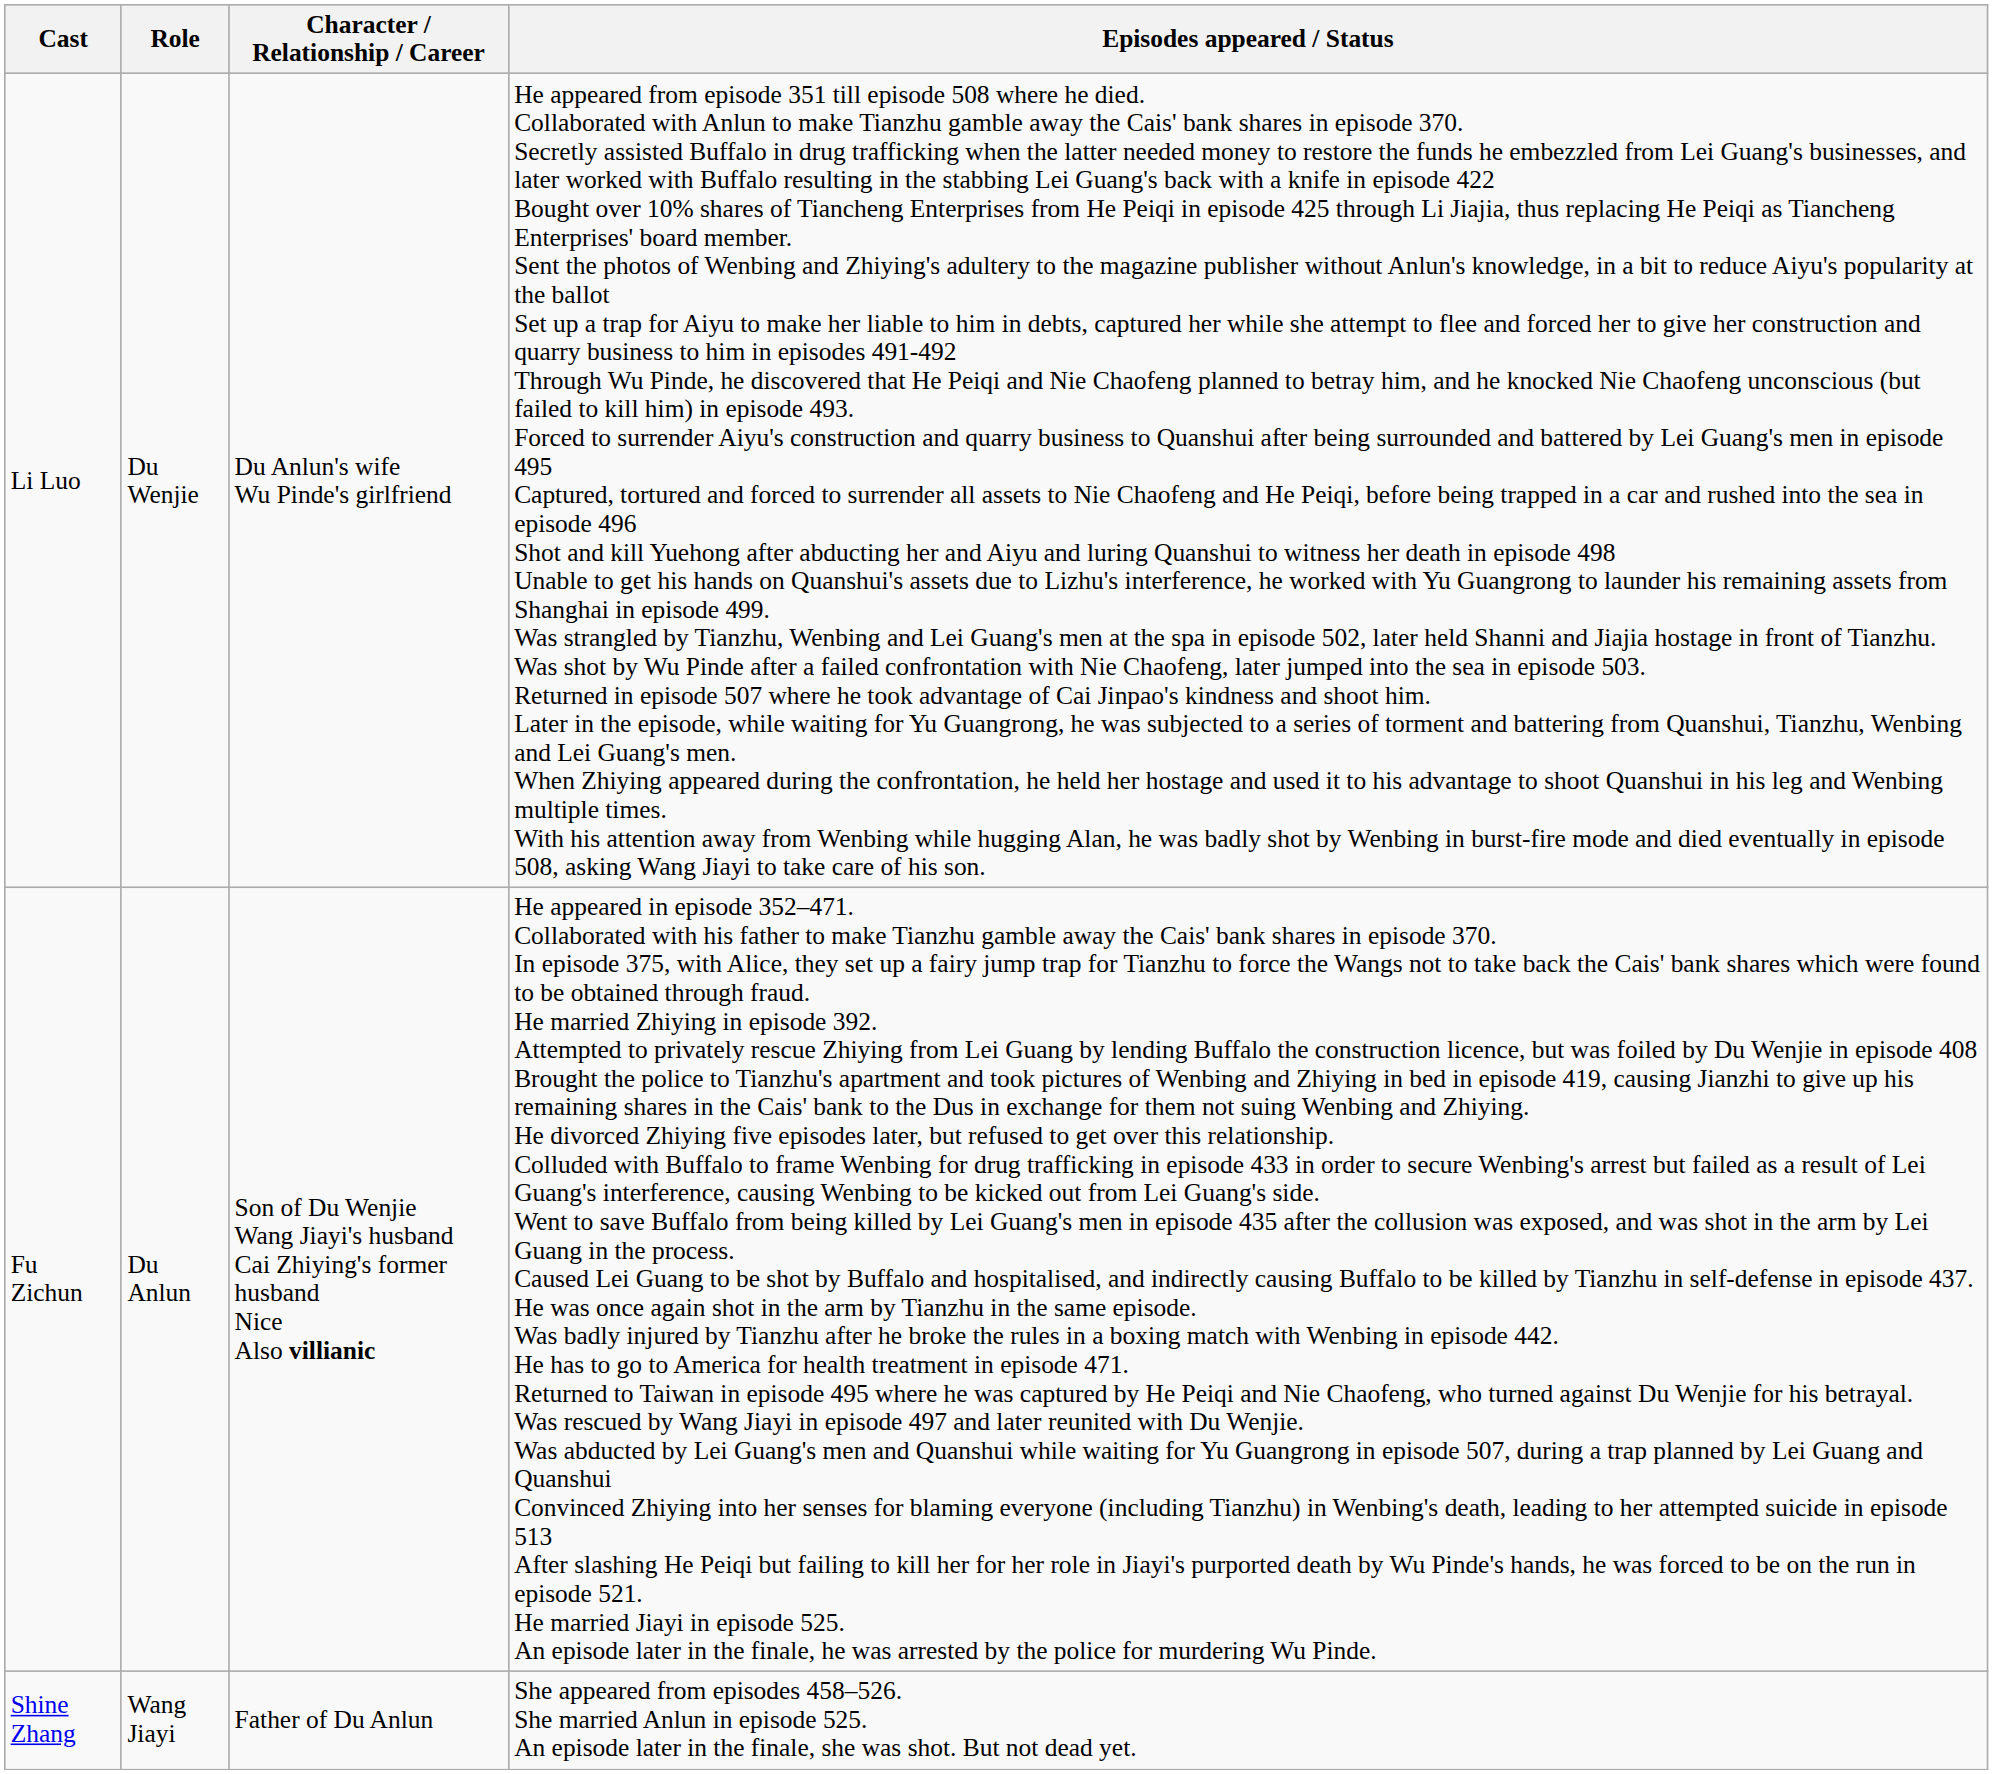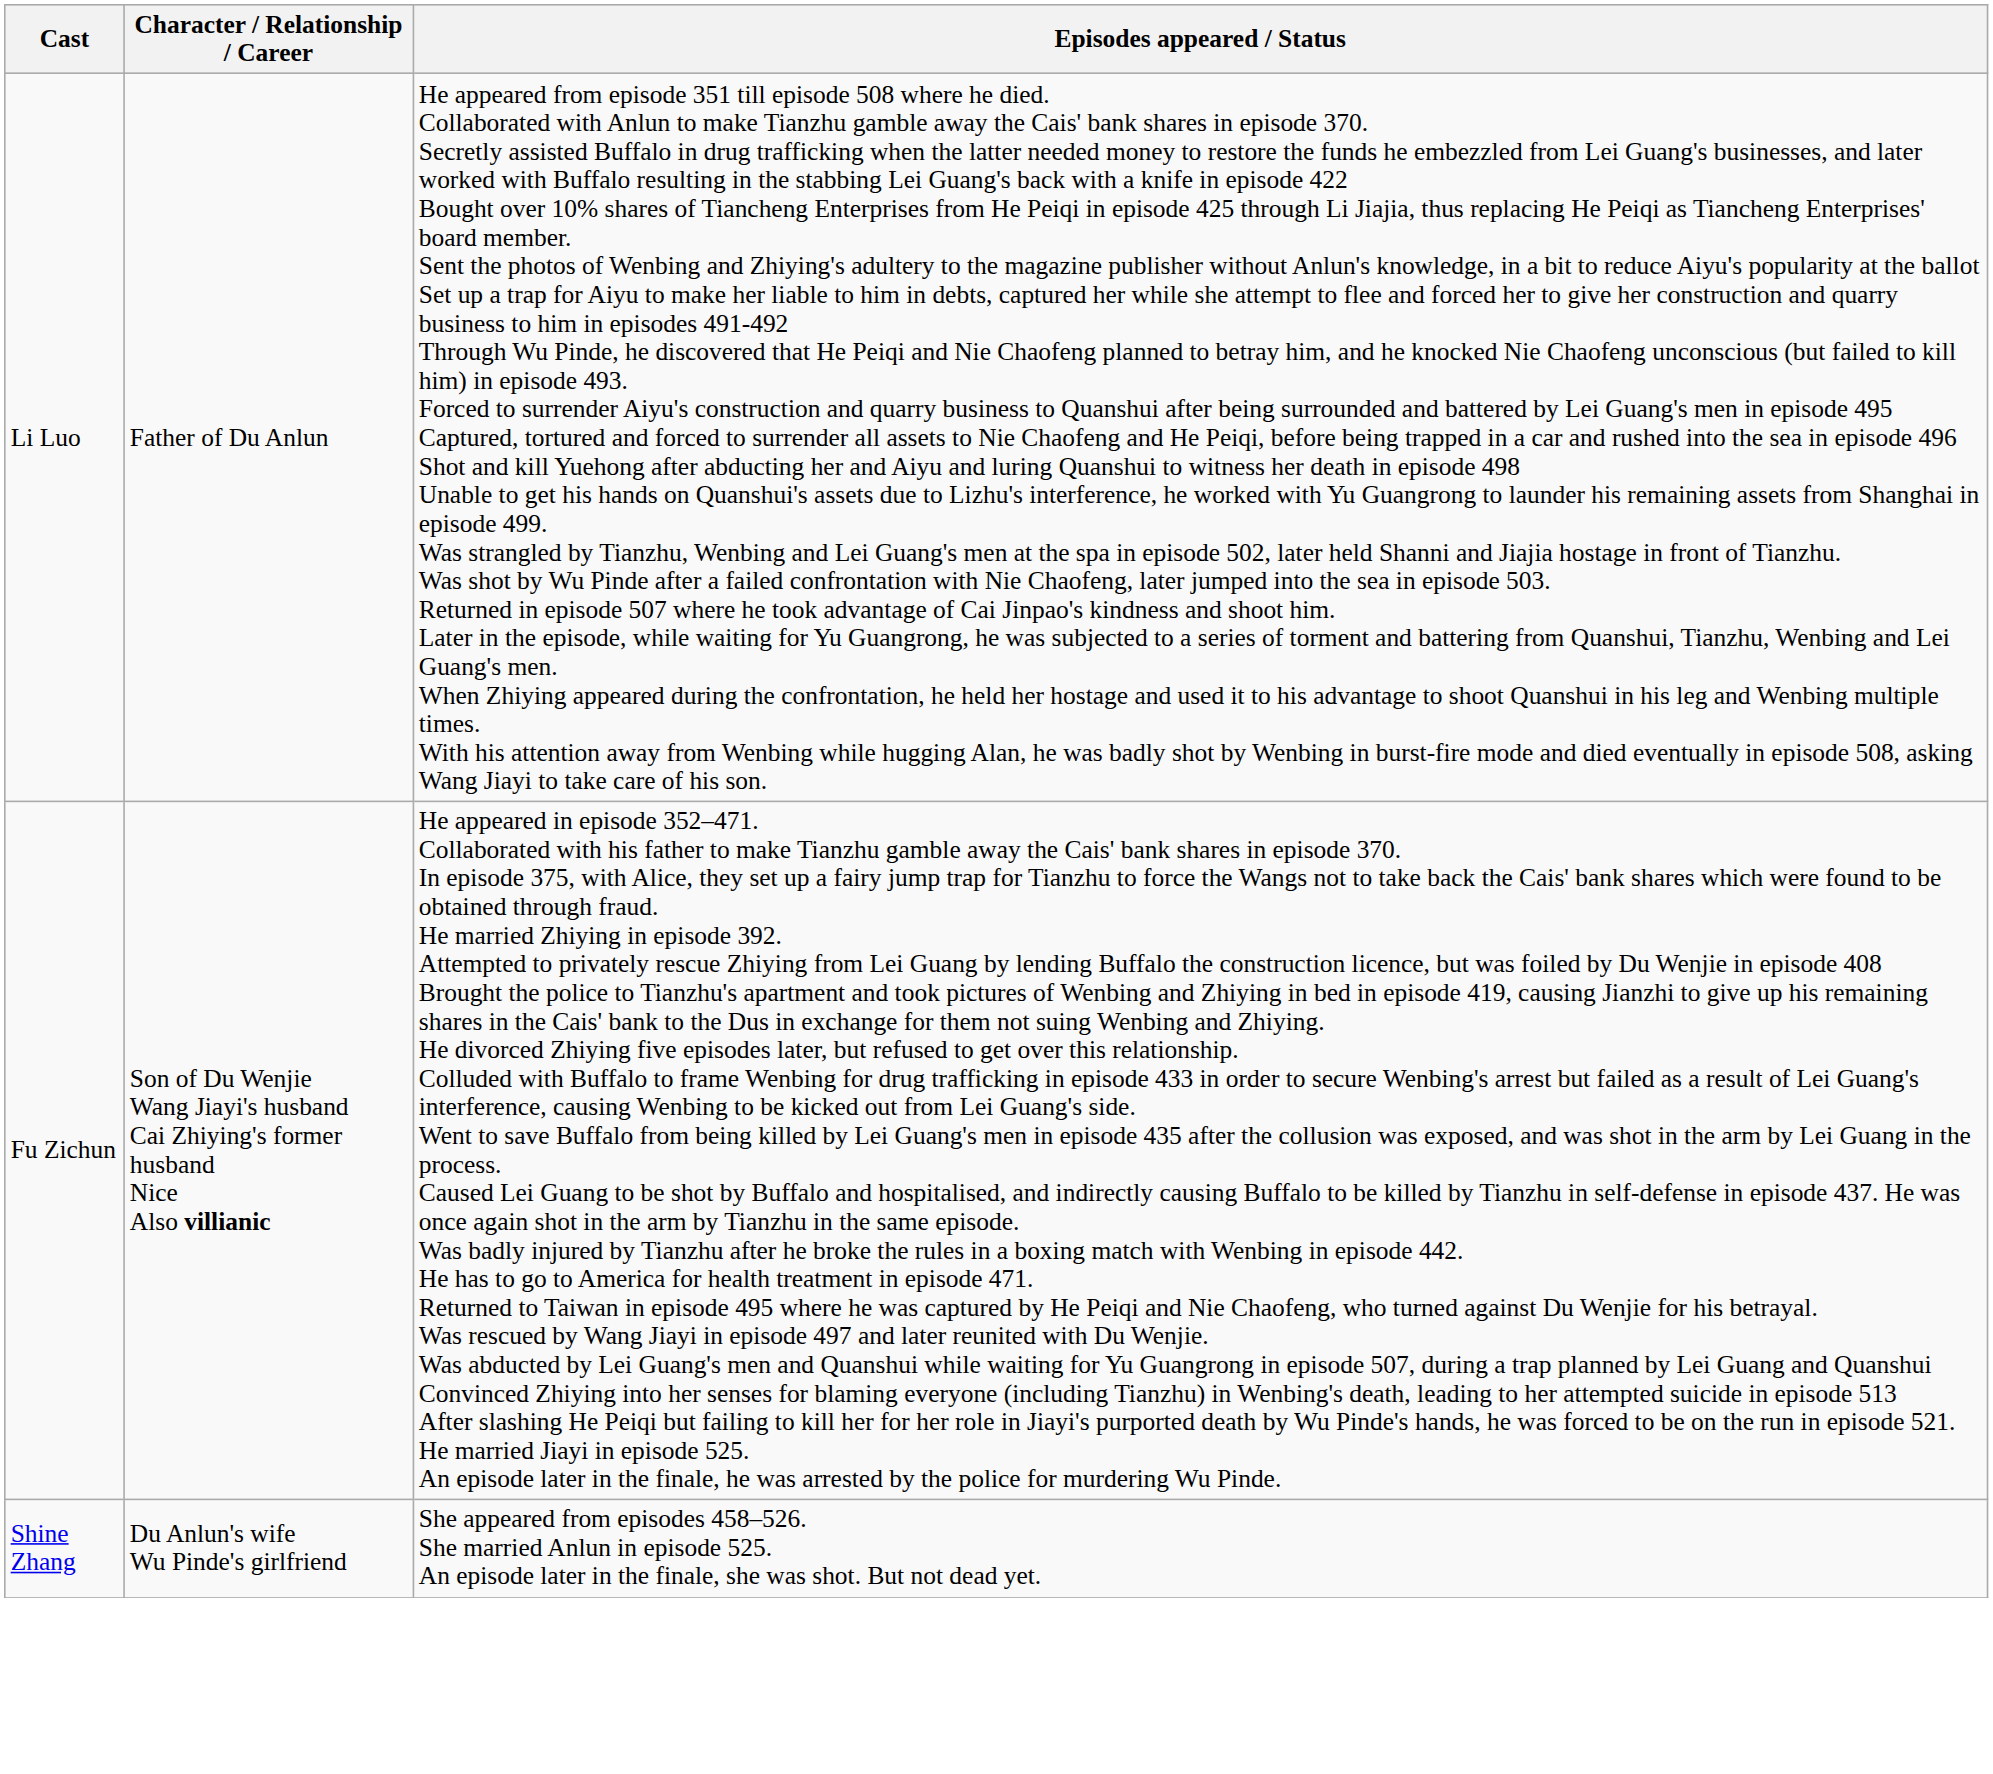- column: Role | Du Wenjie | Du Anlun | Wang Jiayi
Li Luo | Character / Relationship / Career: Du Anlun's wife Wu Pinde's girlfriend -> Father of Du Anlun
Shine Zhang | Character / Relationship / Career: Father of Du Anlun -> Du Anlun's wife Wu Pinde's girlfriend
